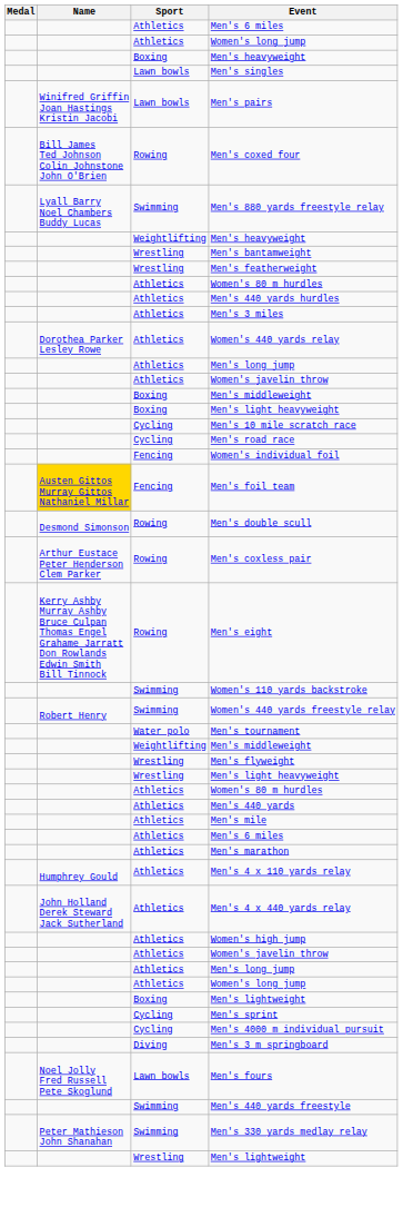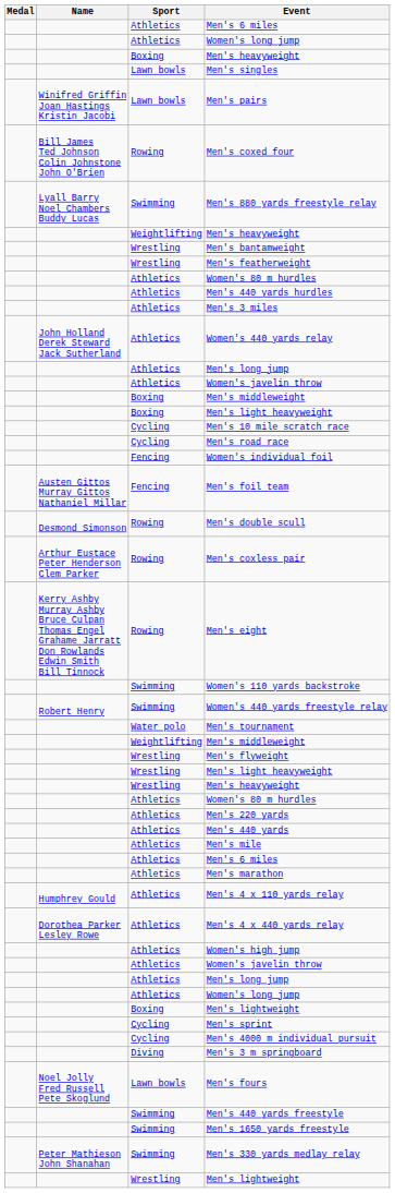Women's 440 yards relay | Name: Dorothea Parker Lesley Rowe -> John Holland Derek Steward Jack Sutherland
Men's foil team | Name: gold background -> no background
+ row: Wrestling | Men's heavyweight
+ row: Athletics | Men's 220 yards
Men's 4 x 440 yards relay | Name: John Holland Derek Steward Jack Sutherland -> Dorothea Parker Lesley Rowe
+ row: Swimming | Men's 1650 yards freestyle
